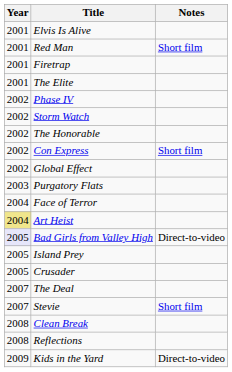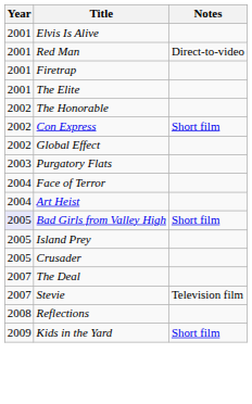Red Man | Notes: Short film -> Direct-to-video
- row: 2002 | Phase IV
- row: 2002 | Storm Watch
Art Heist | Year: khaki background -> no background
Bad Girls from Valley High | Notes: Direct-to-video -> Short film
Stevie | Notes: Short film -> Television film
- row: 2008 | Clean Break
Kids in the Yard | Notes: Direct-to-video -> Short film
